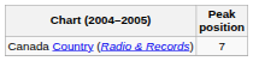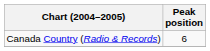Canada Country (Radio & Records) | Peak position: 7 -> 6
